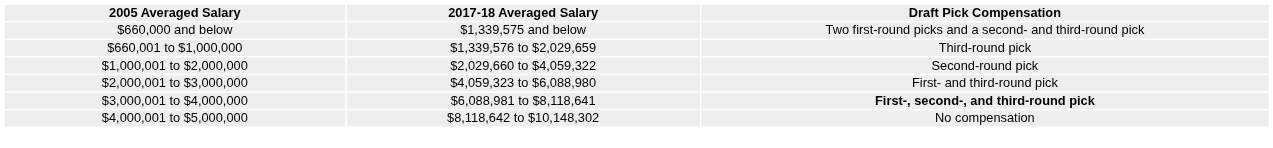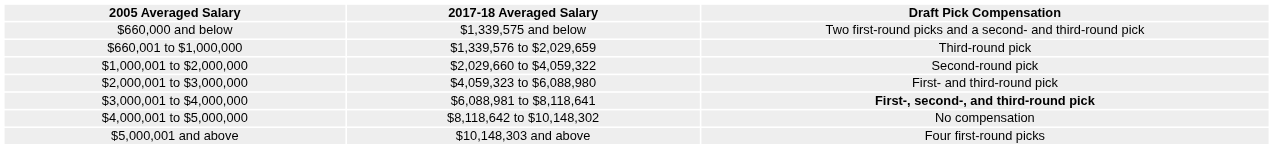+ row: $5,000,001 and above | $10,148,303 and above | Four first-round picks
